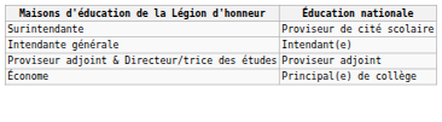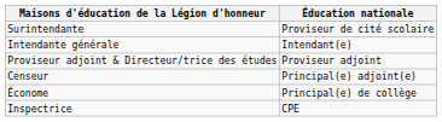+ row: Censeur | Principal(e) adjoint(e)
+ row: Inspectrice | CPE
